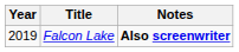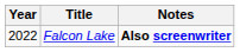Falcon Lake | Year: 2019 -> 2022
